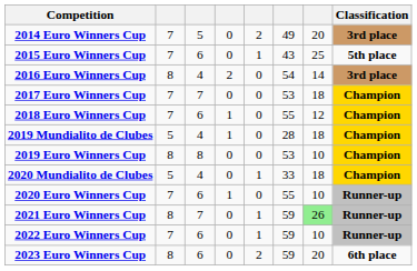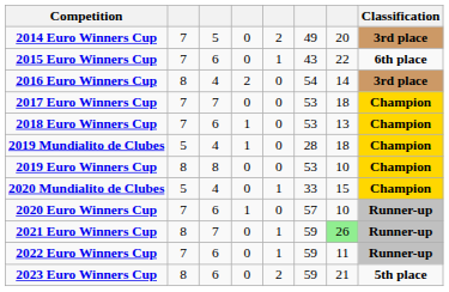2015 Euro Winners Cup | column 7: 25 -> 22
2015 Euro Winners Cup | Classification: 5th place -> 6th place
2018 Euro Winners Cup | column 6: 55 -> 53
2018 Euro Winners Cup | column 7: 12 -> 13
2020 Mundialito de Clubes | column 7: 18 -> 15
2020 Euro Winners Cup | column 6: 55 -> 57
2022 Euro Winners Cup | column 7: 10 -> 11
2023 Euro Winners Cup | column 7: 20 -> 21
2023 Euro Winners Cup | Classification: 6th place -> 5th place
